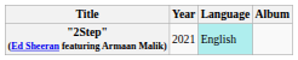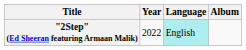"2Step" (Ed Sheeran featuring Armaan Malik) | Year: 2021 -> 2022
